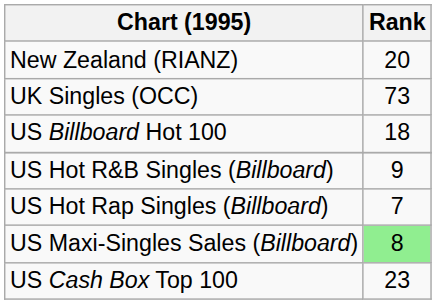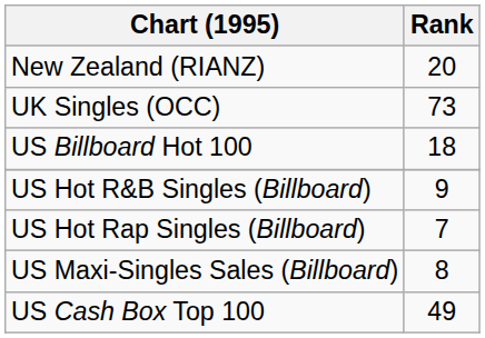US Maxi-Singles Sales (Billboard) | Rank: lightgreen background -> no background
US Cash Box Top 100 | Rank: 23 -> 49
